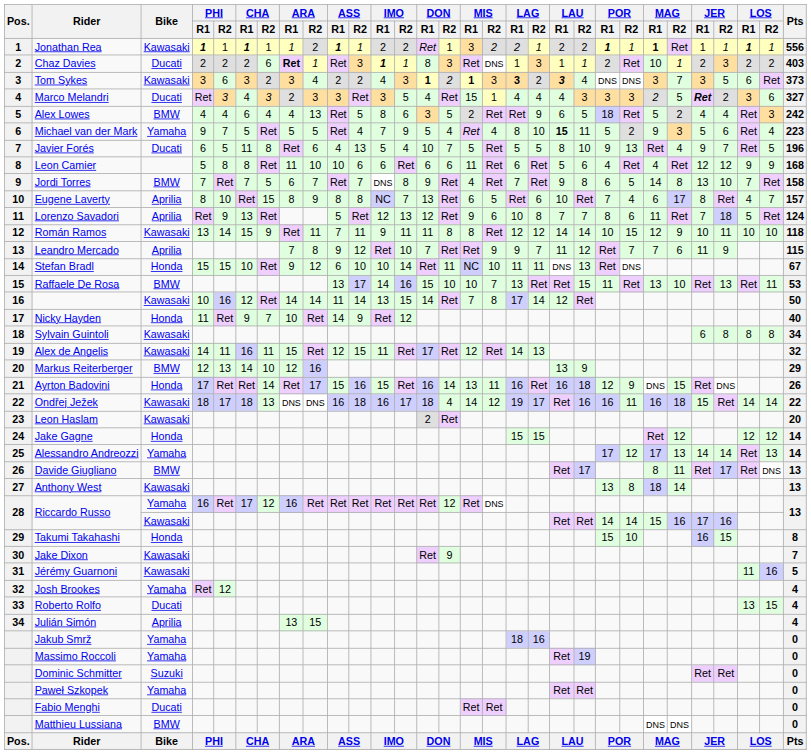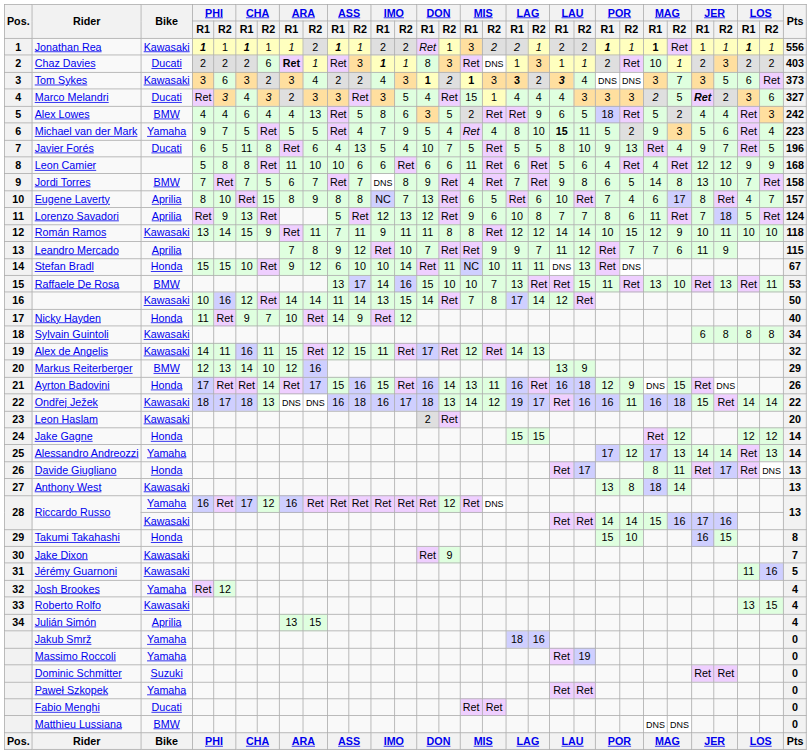Ondřej Ježek | DON / R2: 4 -> 13
Davide Giugliano | Bike: BMW -> Honda
Roberto Rolfo | Bike: Ducati -> Kawasaki
